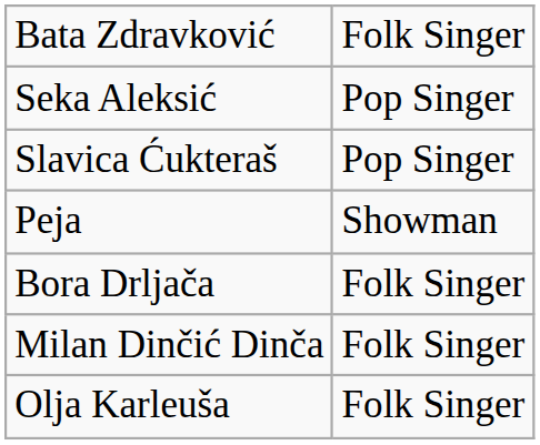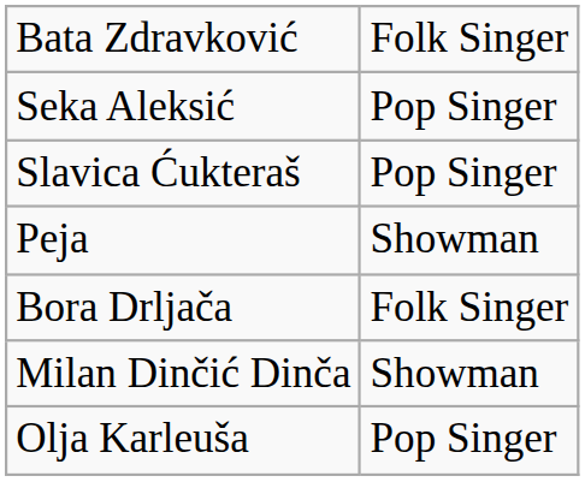Milan Dinčić Dinča | column 2: Folk Singer -> Showman
Olja Karleuša | column 2: Folk Singer -> Pop Singer
